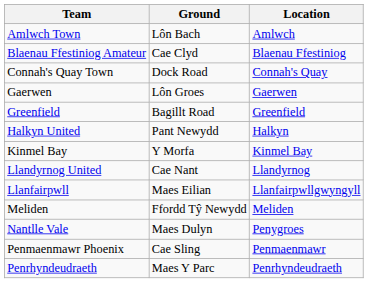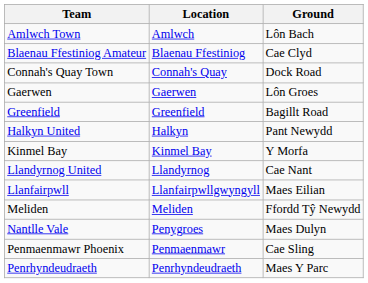columns swapped: Location <-> Ground
